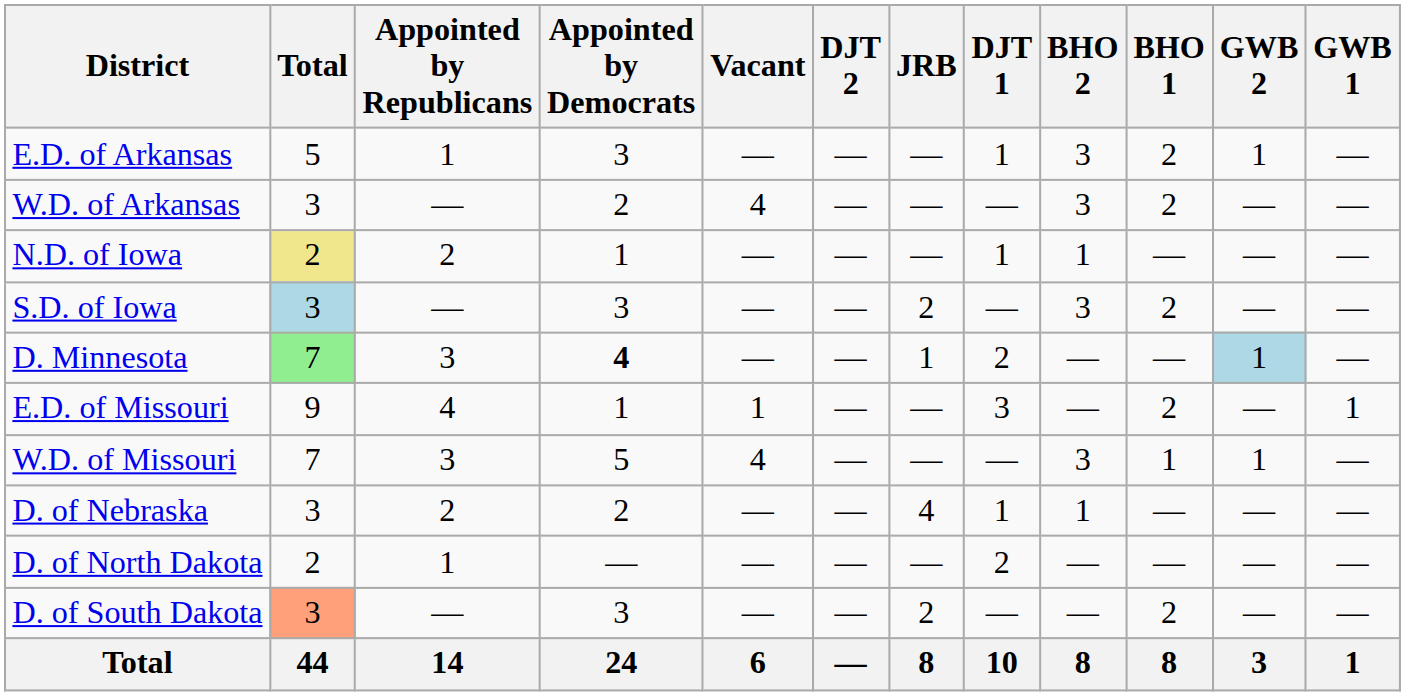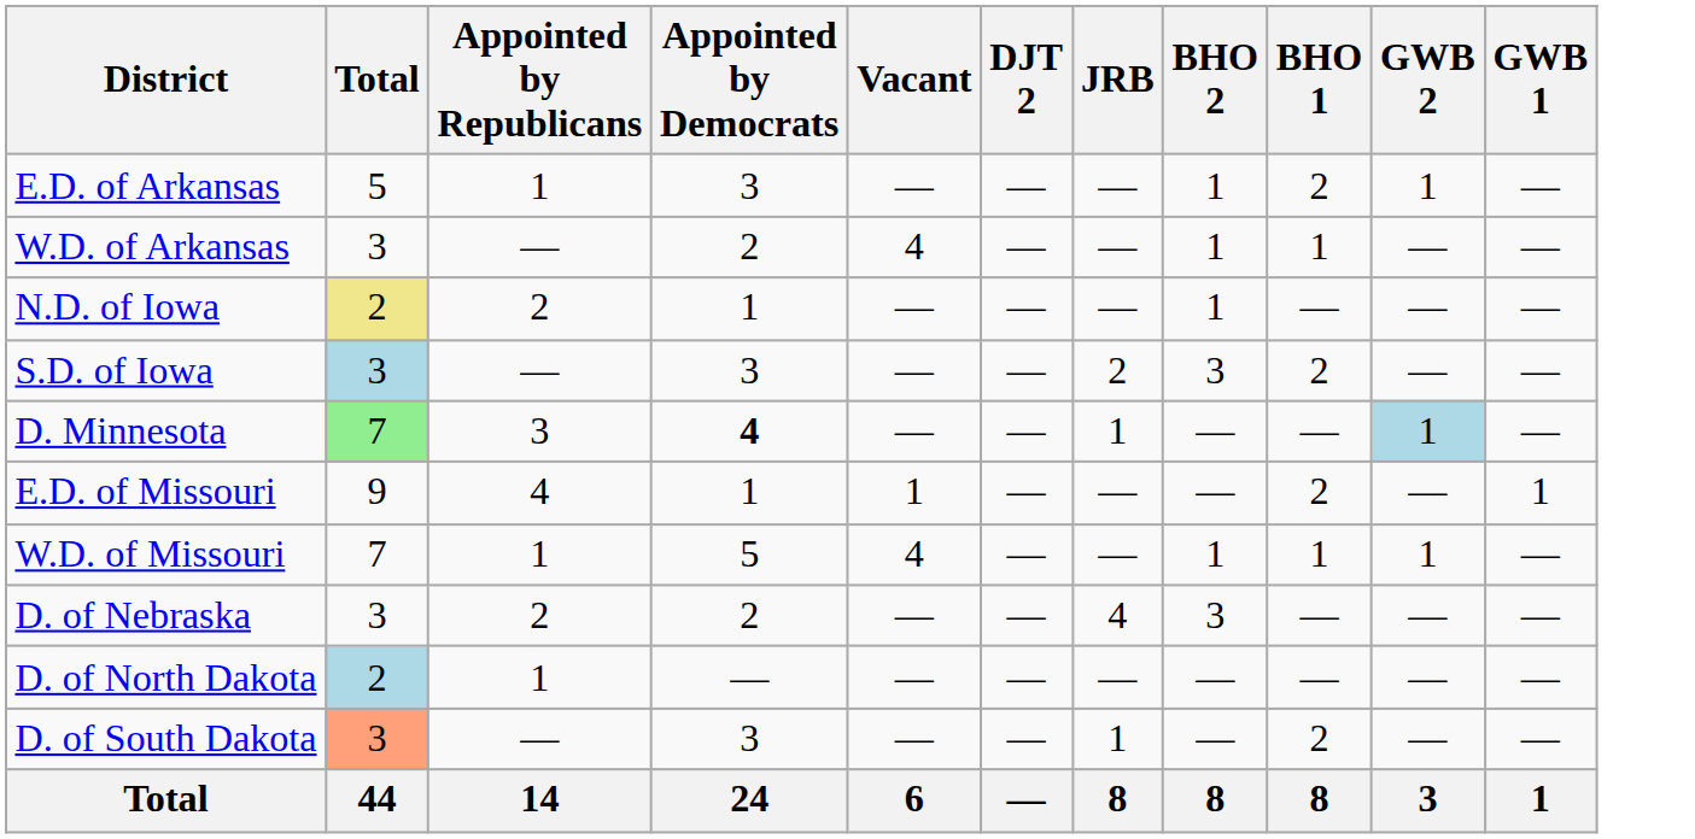- column: DJT 1 | 1 | — | 1 | — | 2 | 3 | — | 1 | 2 | — | 10
E.D. of Arkansas | BHO 2: 3 -> 1
W.D. of Arkansas | BHO 2: 3 -> 1
W.D. of Arkansas | BHO 1: 2 -> 1
W.D. of Missouri | Appointed by Republicans: 3 -> 1
W.D. of Missouri | BHO 2: 3 -> 1
D. of Nebraska | BHO 2: 1 -> 3
D. of North Dakota | Total: no background -> lightblue background
D. of South Dakota | JRB: 2 -> 1
